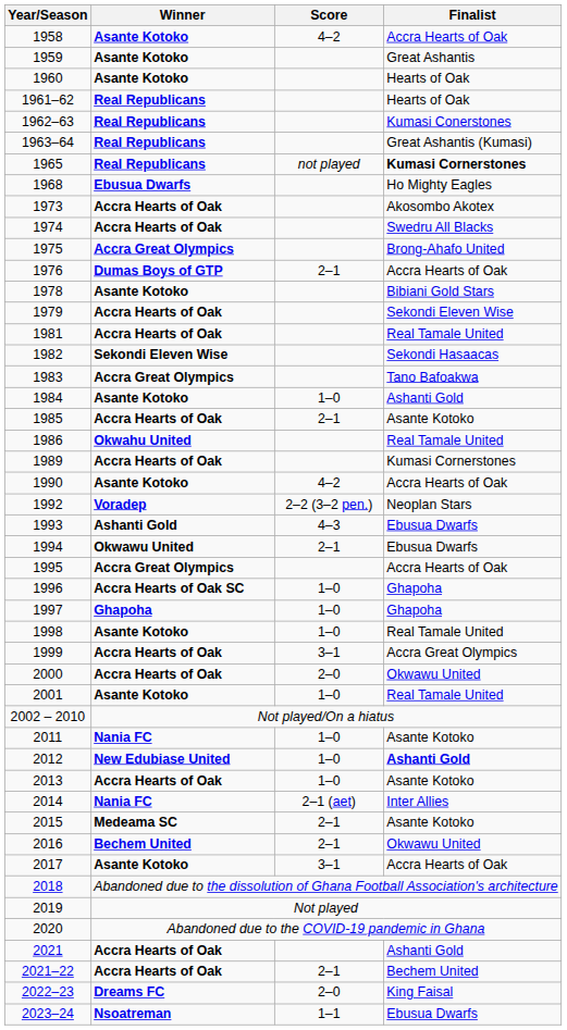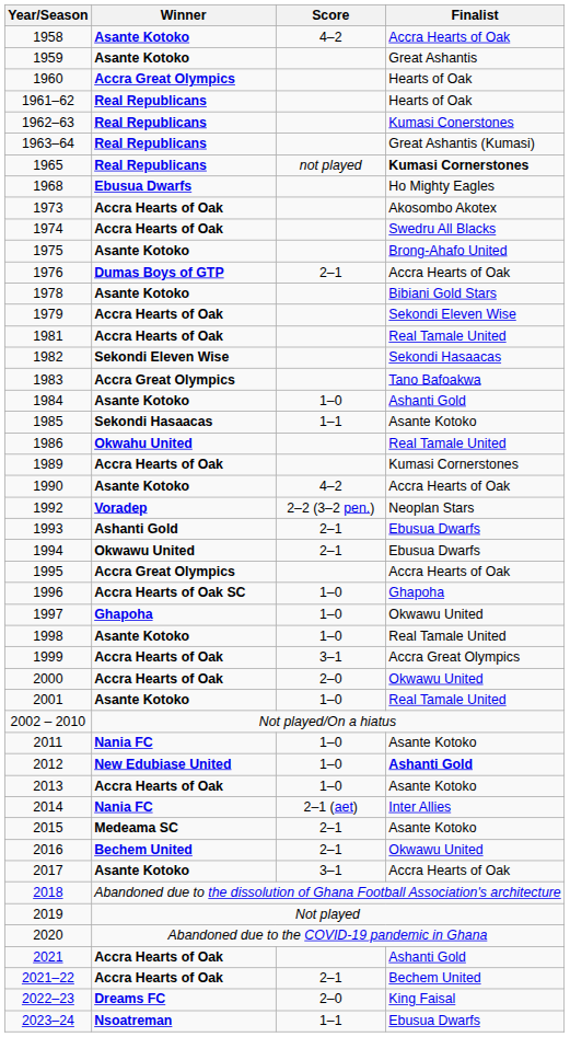1960 | Winner: Asante Kotoko -> Accra Great Olympics
1975 | Winner: Accra Great Olympics -> Asante Kotoko
1985 | Winner: Accra Hearts of Oak -> Sekondi Hasaacas
1985 | Score: 2–1 -> 1–1
1993 | Score: 4–3 -> 2–1
1997 | Finalist: Ghapoha -> Okwawu United
